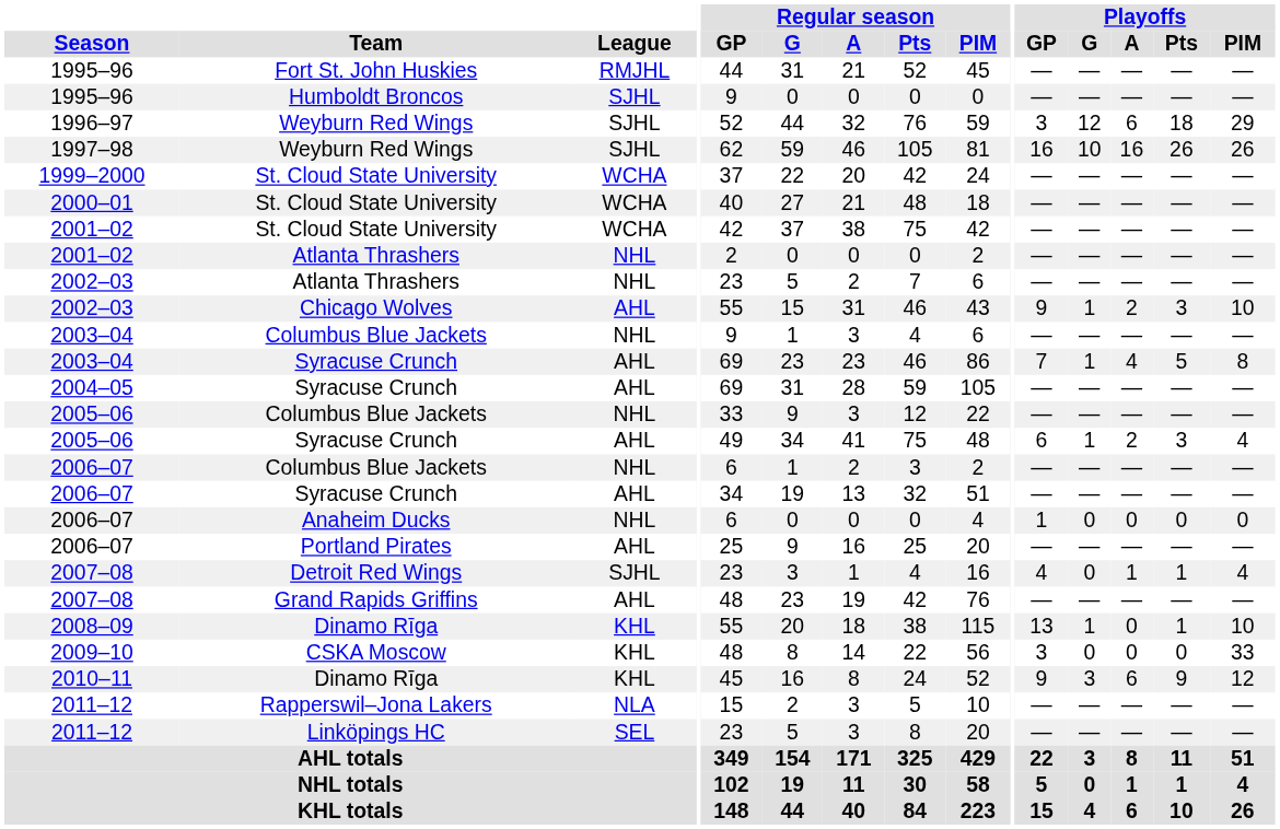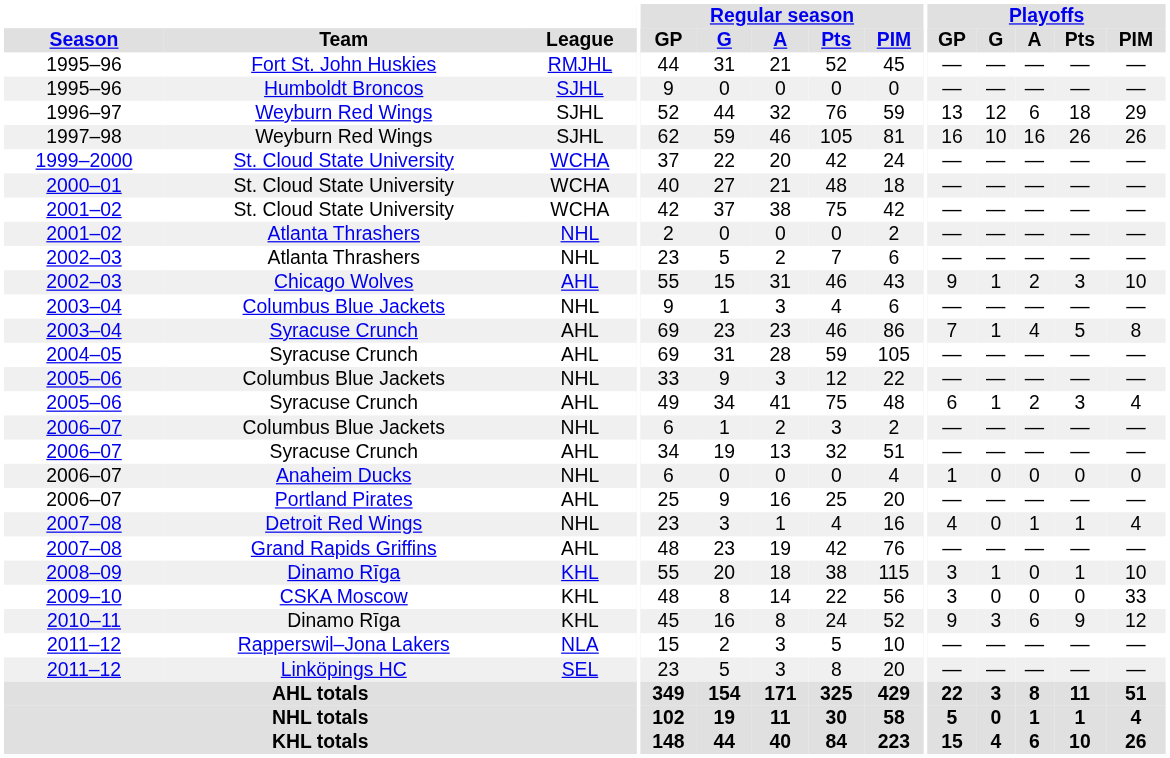1996–97 | Playoffs / GP: 3 -> 13
2007–08 / Detroit Red Wings | League: SJHL -> NHL
2008–09 | Playoffs / GP: 13 -> 3
